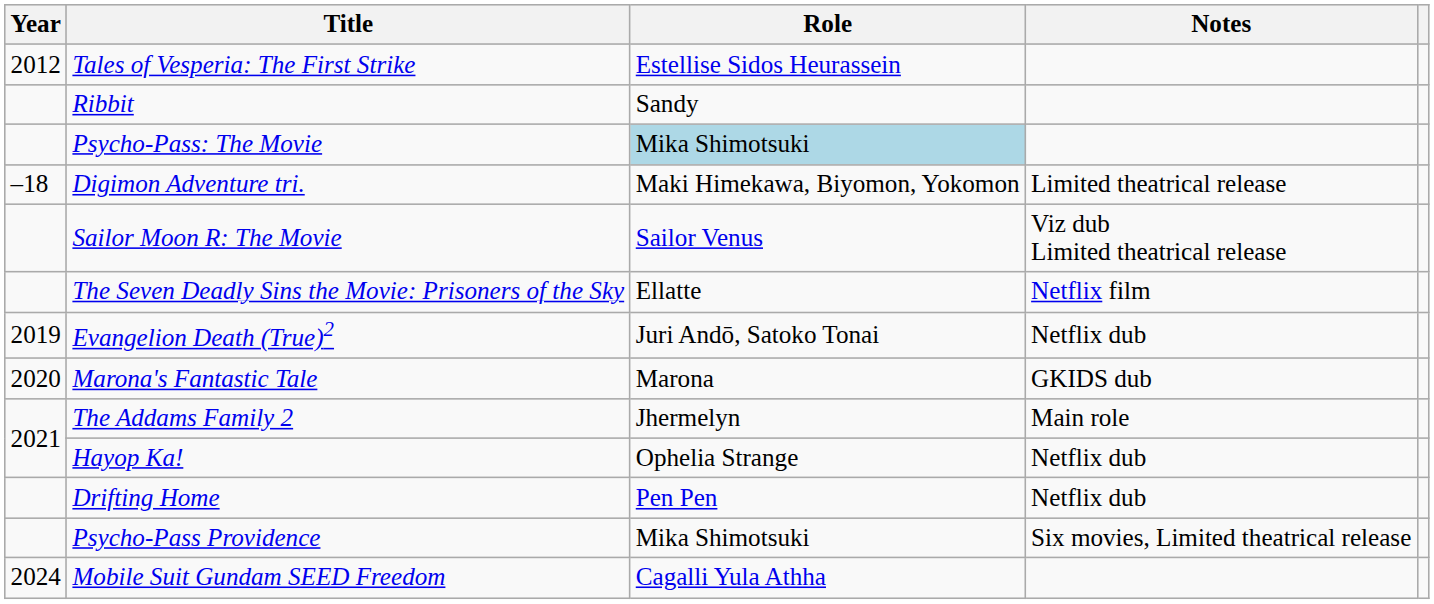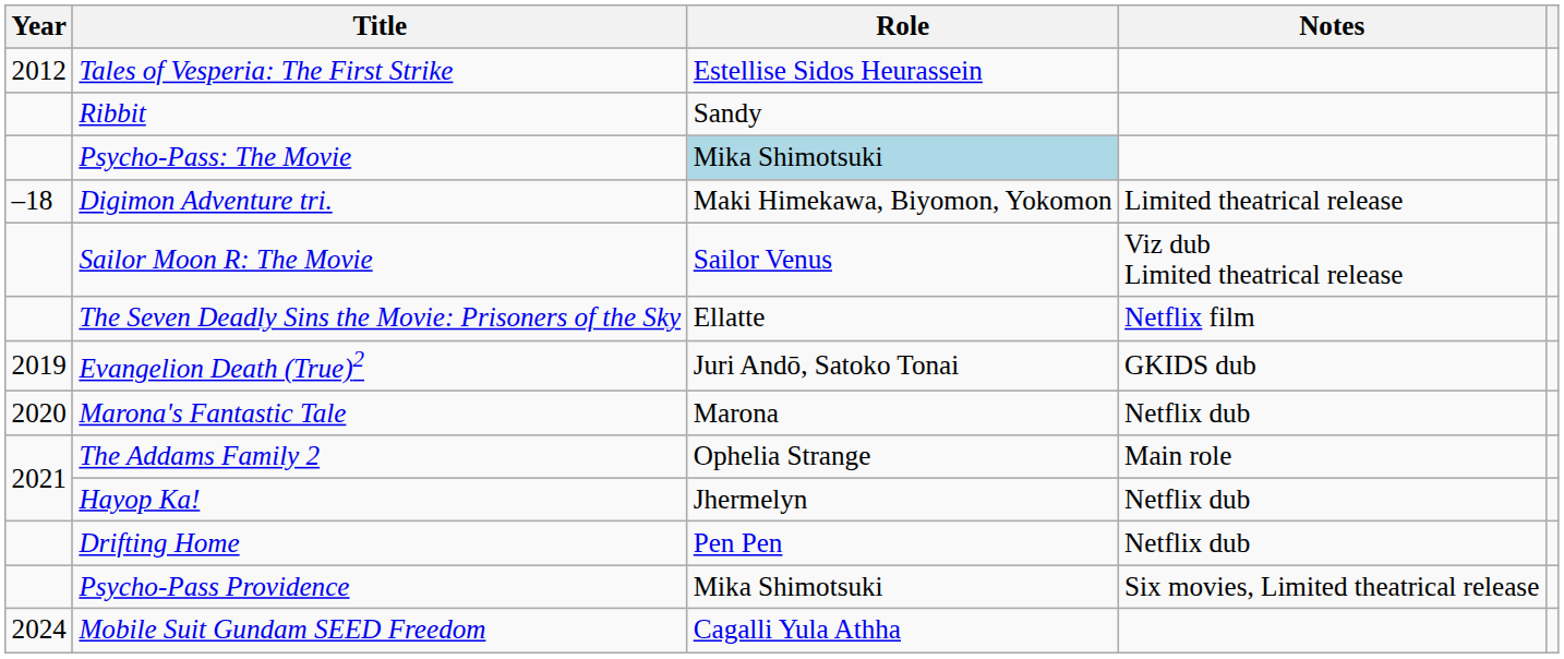Evangelion Death (True)2 | Notes: Netflix dub -> GKIDS dub
Marona's Fantastic Tale | Notes: GKIDS dub -> Netflix dub
The Addams Family 2 | Role: Jhermelyn -> Ophelia Strange
Hayop Ka! | Role: Ophelia Strange -> Jhermelyn
